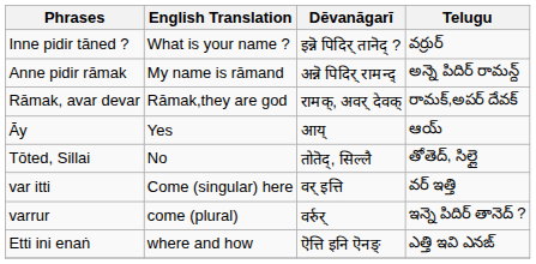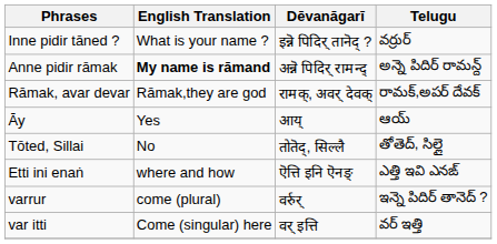Anne pidir rāmak | English Translation: normal -> bold
rows swapped: var itti <-> Etti ini enaṅ
